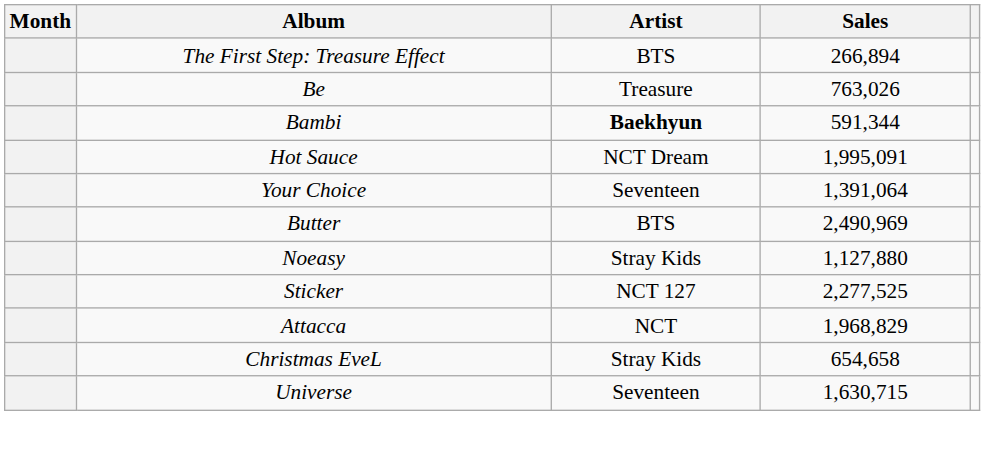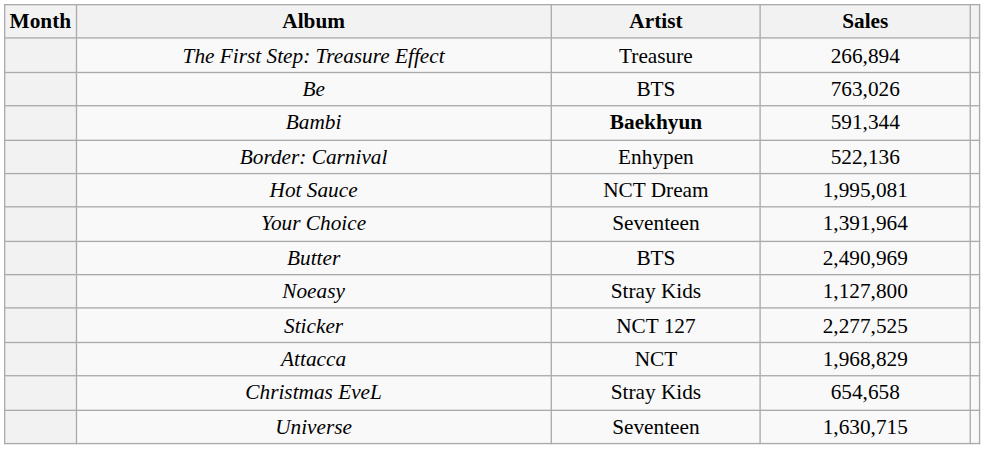The First Step: Treasure Effect | Artist: BTS -> Treasure
Be | Artist: Treasure -> BTS
+ row: Border: Carnival | Enhypen | 522,136
Hot Sauce | Sales: 1,995,091 -> 1,995,081
Your Choice | Sales: 1,391,064 -> 1,391,964
Noeasy | Sales: 1,127,880 -> 1,127,800
